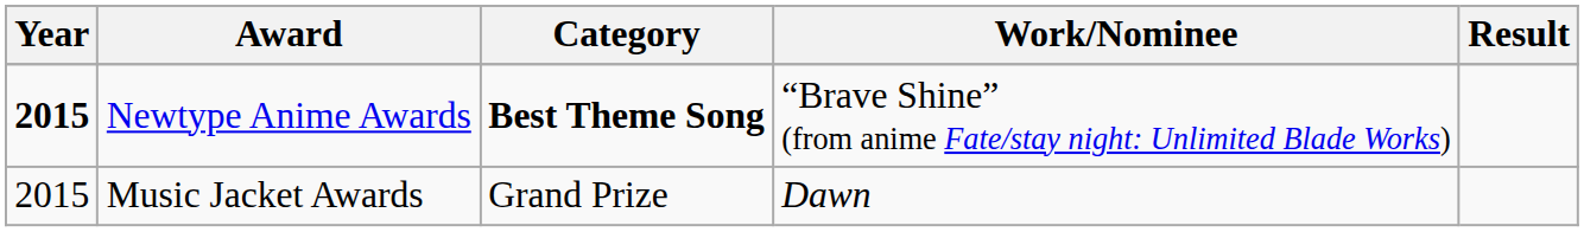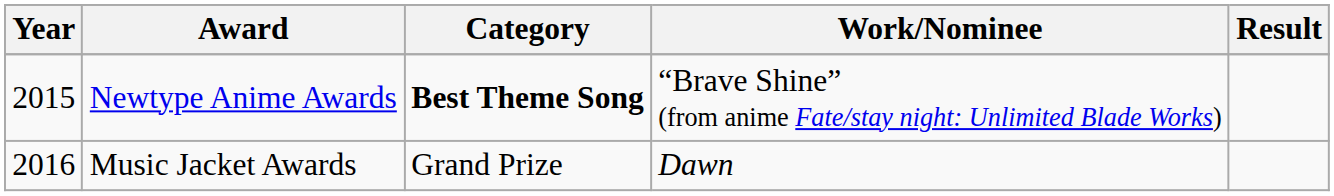Newtype Anime Awards | Year: bold -> normal
Music Jacket Awards | Year: 2015 -> 2016
